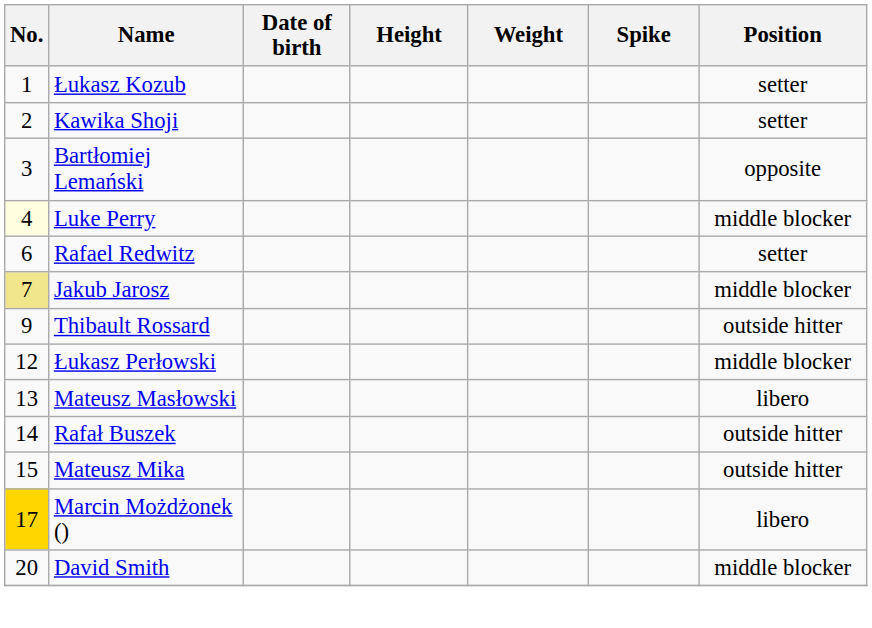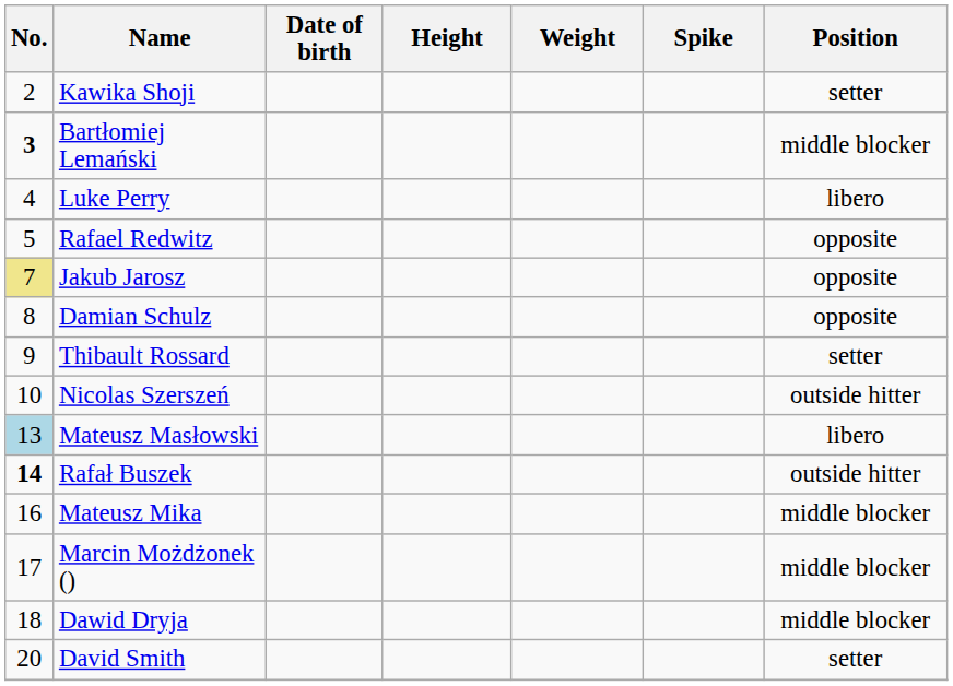- row: 1 | Łukasz Kozub | setter
Bartłomiej Lemański | No.: normal -> bold
Bartłomiej Lemański | Position: opposite -> middle blocker
Luke Perry | No.: lightyellow background -> no background
Luke Perry | Position: middle blocker -> libero
Rafael Redwitz | No.: 6 -> 5
Rafael Redwitz | Position: setter -> opposite
Jakub Jarosz | Position: middle blocker -> opposite
+ row: 8 | Damian Schulz | opposite
Thibault Rossard | Position: outside hitter -> setter
+ row: 10 | Nicolas Szerszeń | outside hitter
- row: 12 | Łukasz Perłowski | middle blocker
Mateusz Masłowski | No.: no background -> lightblue background
Rafał Buszek | No.: normal -> bold
Mateusz Mika | No.: 15 -> 16
Mateusz Mika | Position: outside hitter -> middle blocker
Marcin Możdżonek () | No.: gold background -> no background
Marcin Możdżonek () | Position: libero -> middle blocker
+ row: 18 | Dawid Dryja | middle blocker
David Smith | Position: middle blocker -> setter
